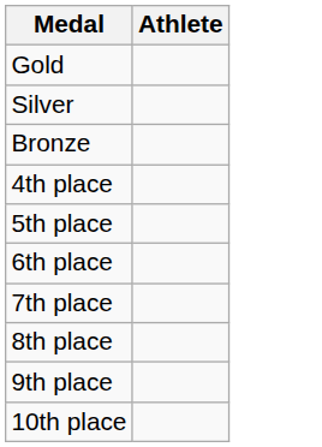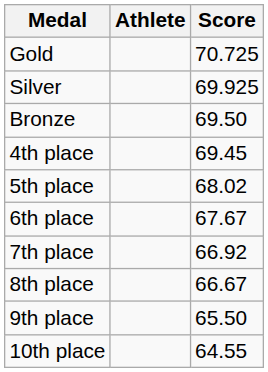+ column: Score | 70.725 | 69.925 | 69.50 | 69.45 | 68.02 | 67.67 | 66.92 | 66.67 | 65.50 | 64.55
